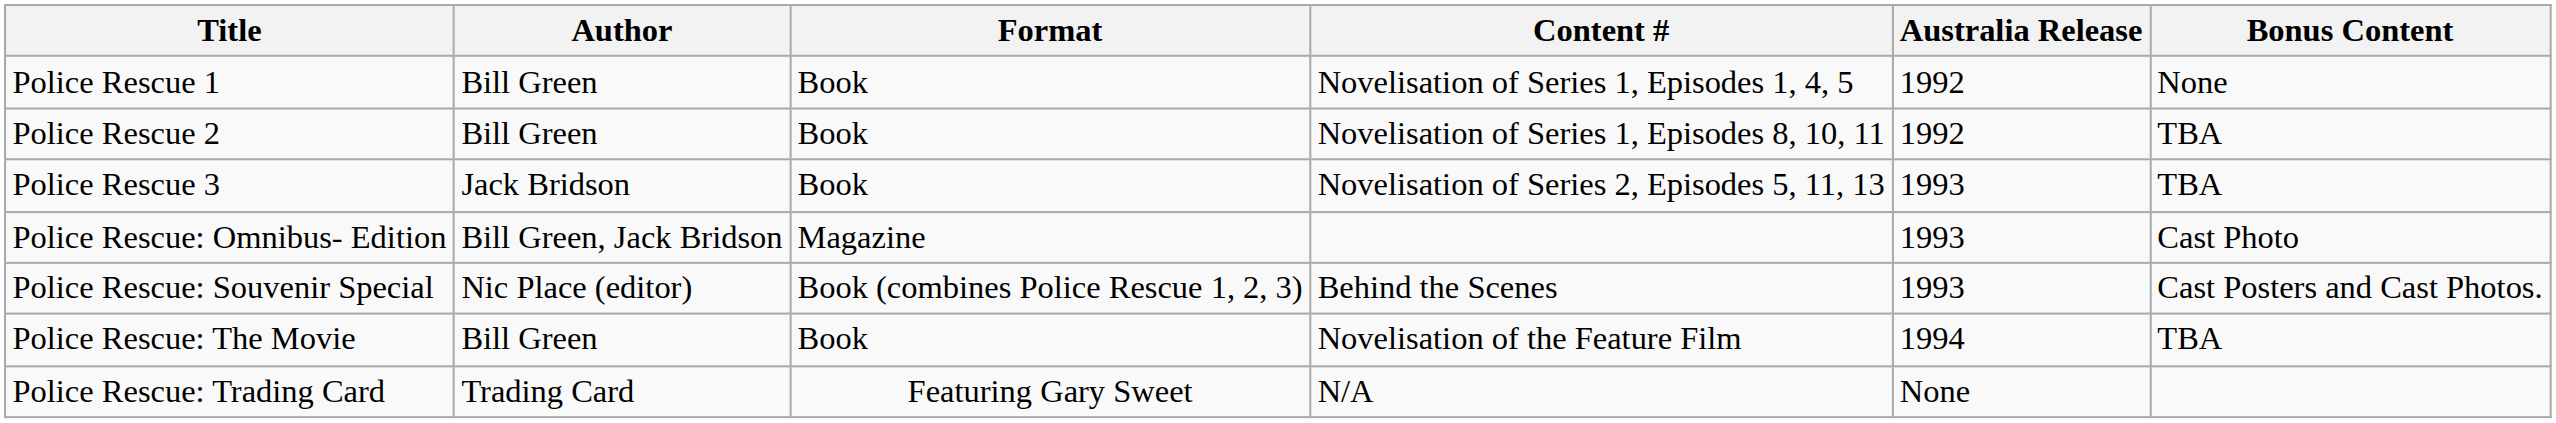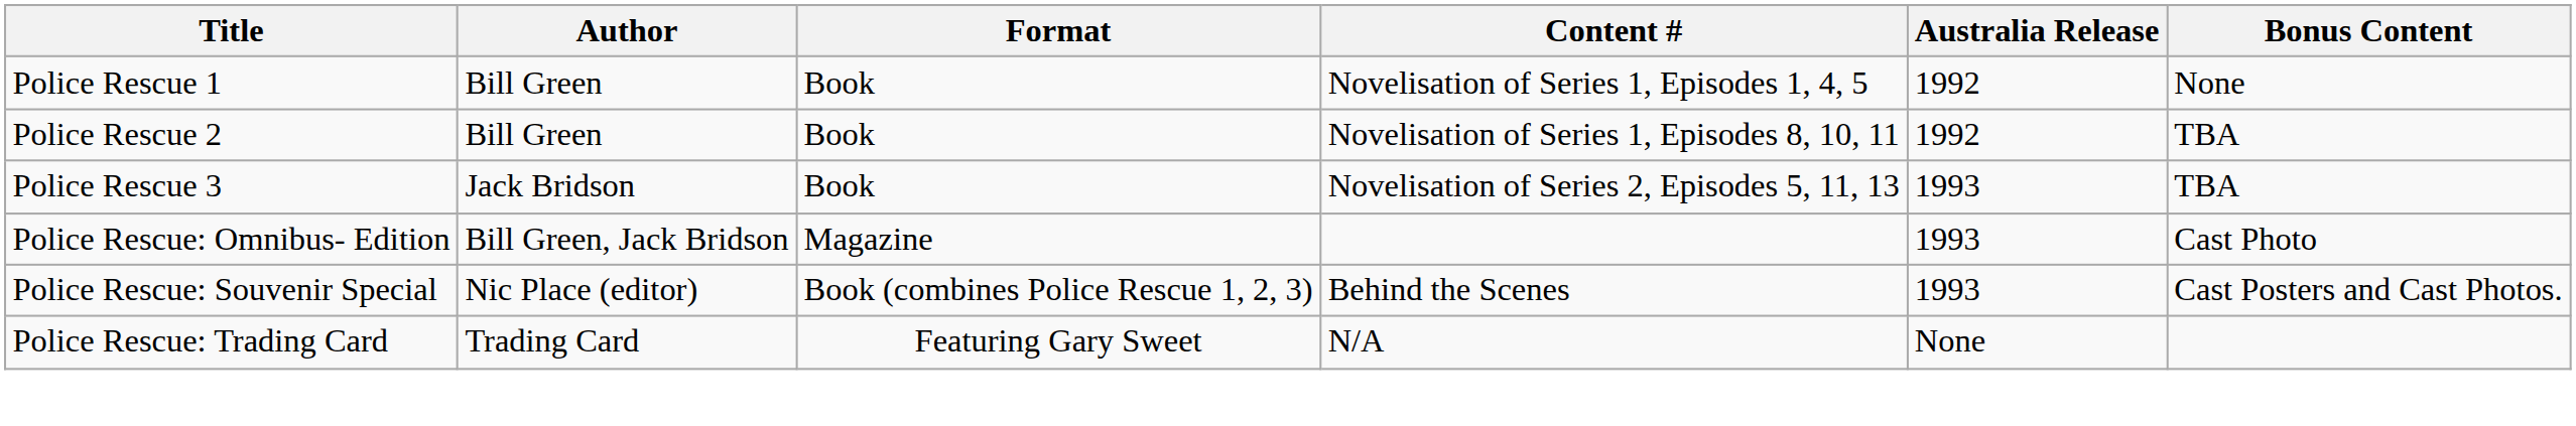- row: Police Rescue: The Movie | Bill Green | Book | Novelisation of the Feature Film | 1994 | TBA
